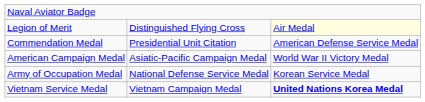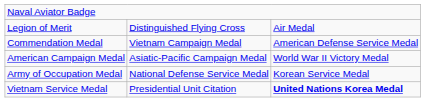Legion of Merit | column 3: lightyellow background -> no background
Commendation Medal | column 2: Presidential Unit Citation -> Vietnam Campaign Medal
Vietnam Service Medal | column 2: Vietnam Campaign Medal -> Presidential Unit Citation
